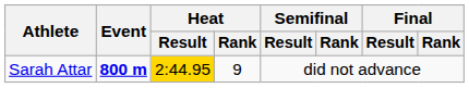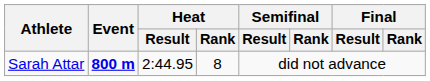Sarah Attar | Heat / Result: gold background -> no background
Sarah Attar | Heat / Rank: 9 -> 8
